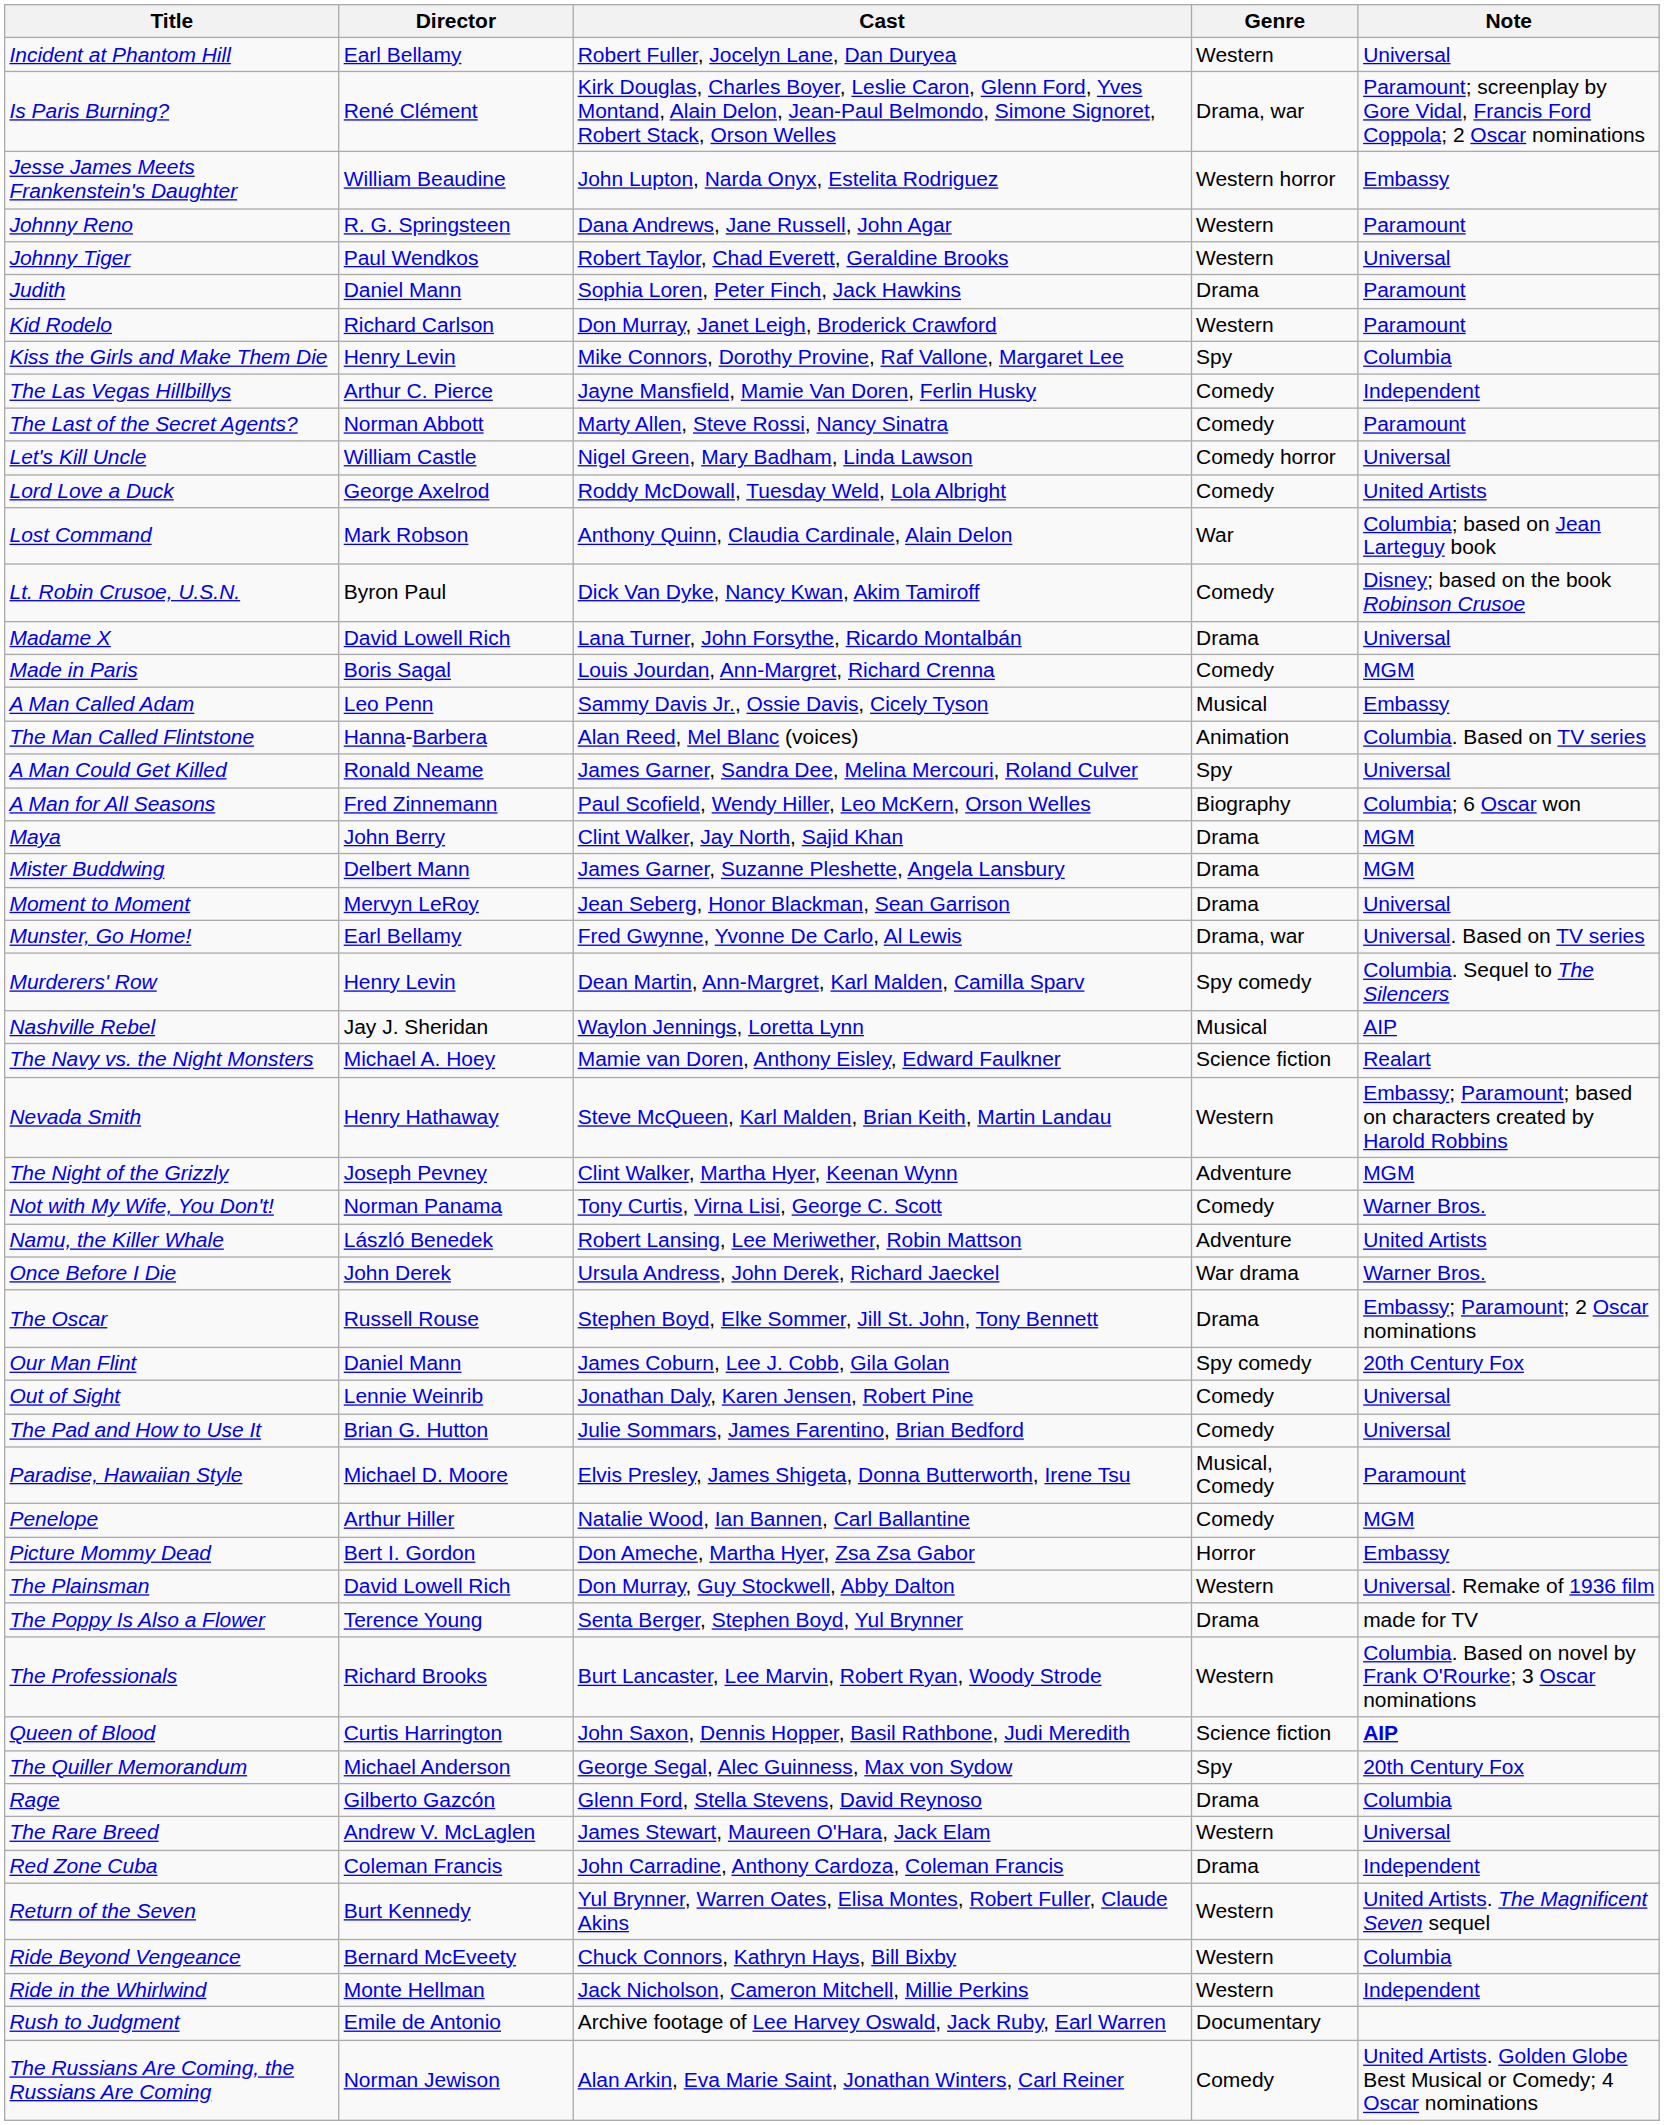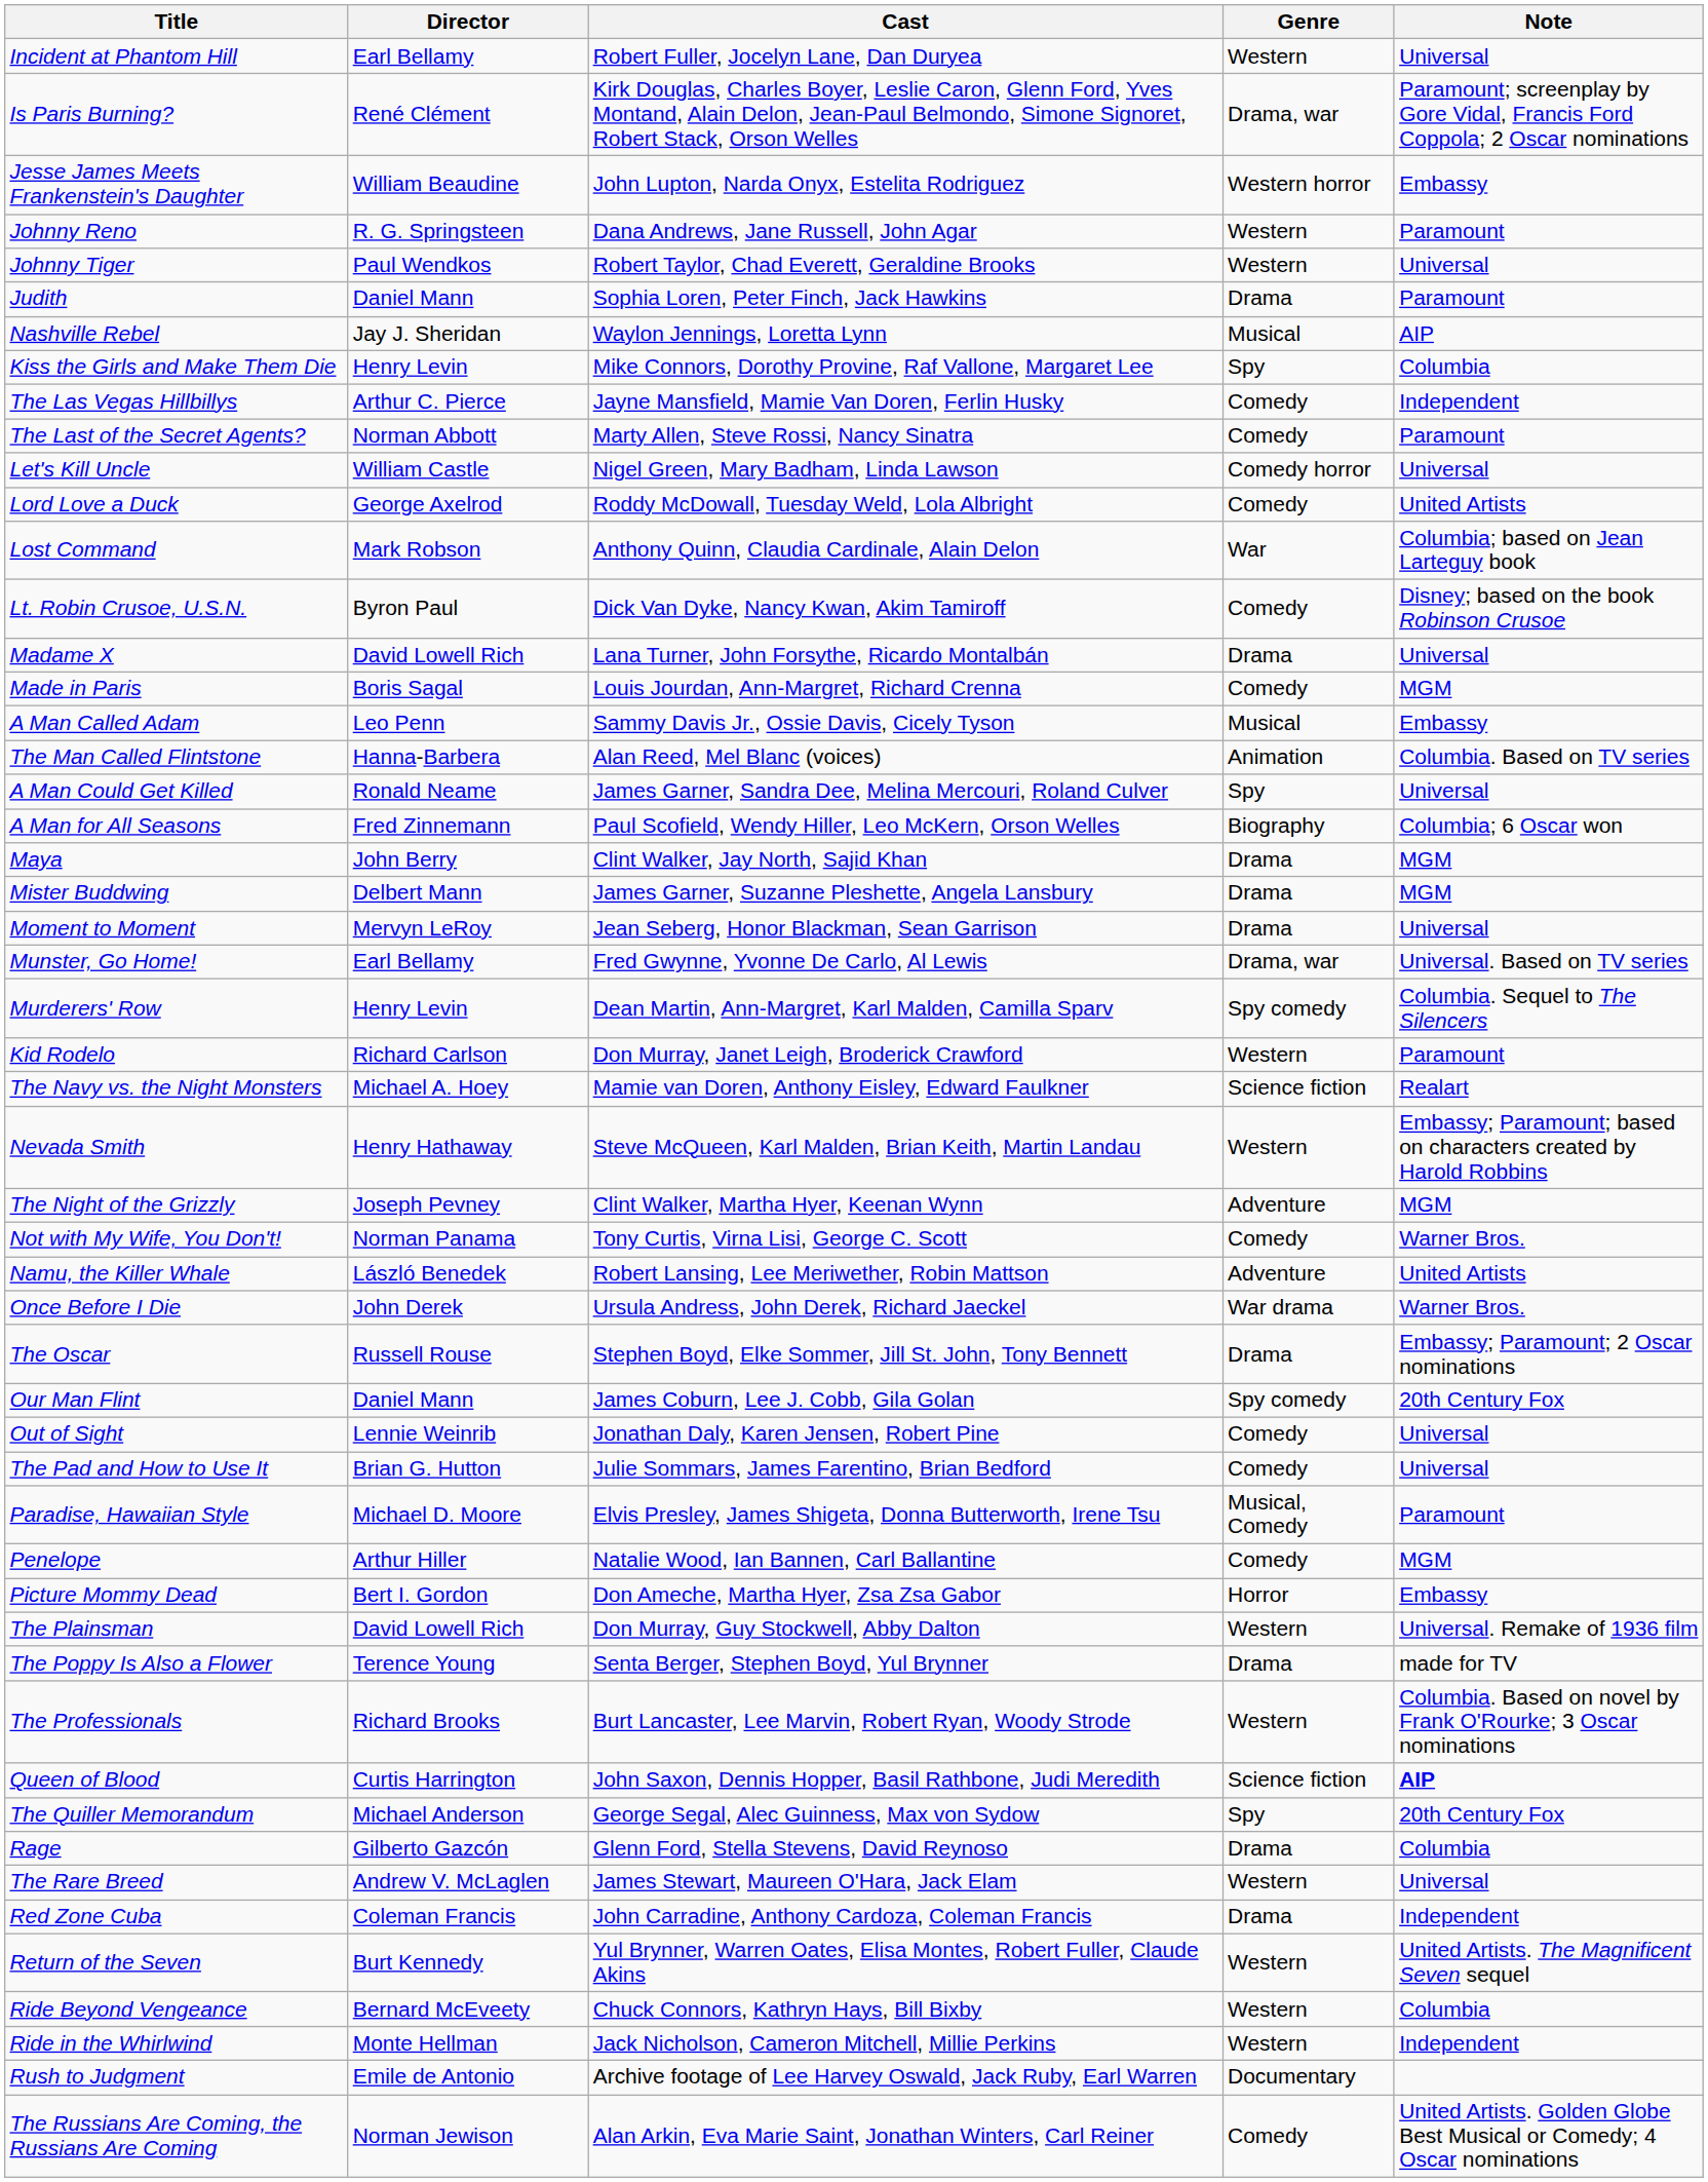rows swapped: Kid Rodelo <-> Nashville Rebel
